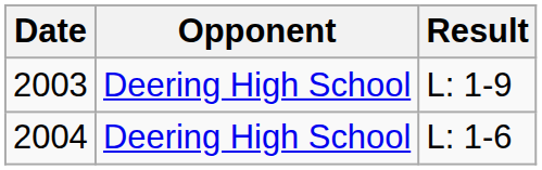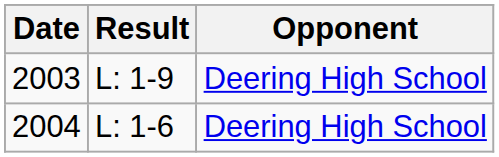columns swapped: Opponent <-> Result
